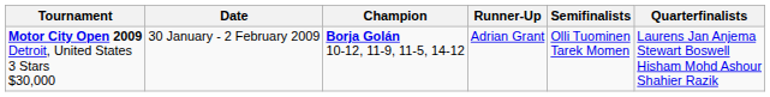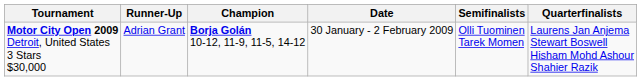columns swapped: Date <-> Runner-Up
